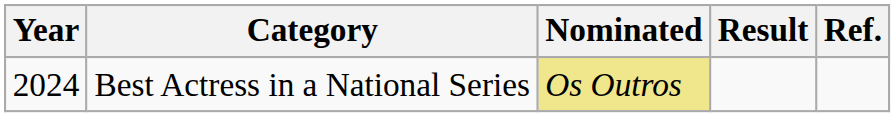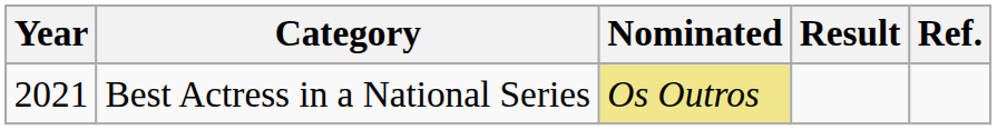Best Actress in a National Series | Year: 2024 -> 2021
